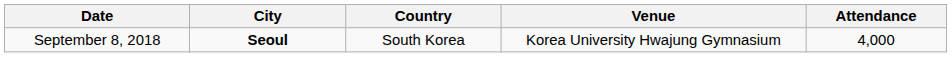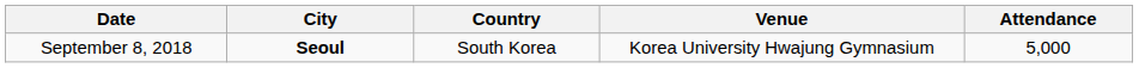September 8, 2018 | Attendance: 4,000 -> 5,000
